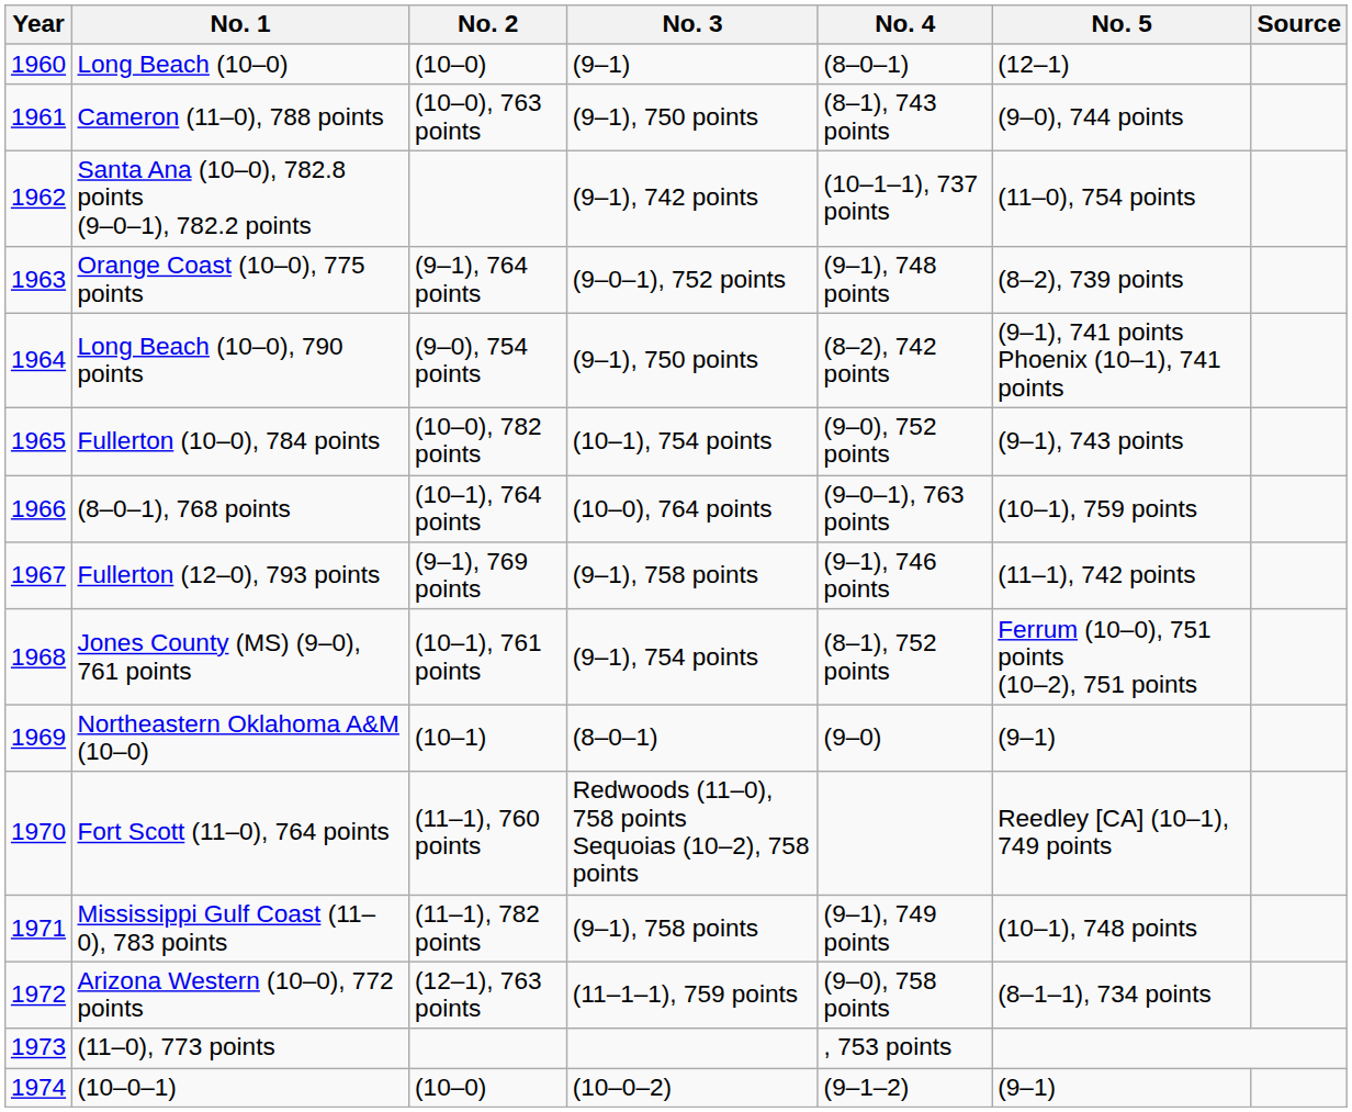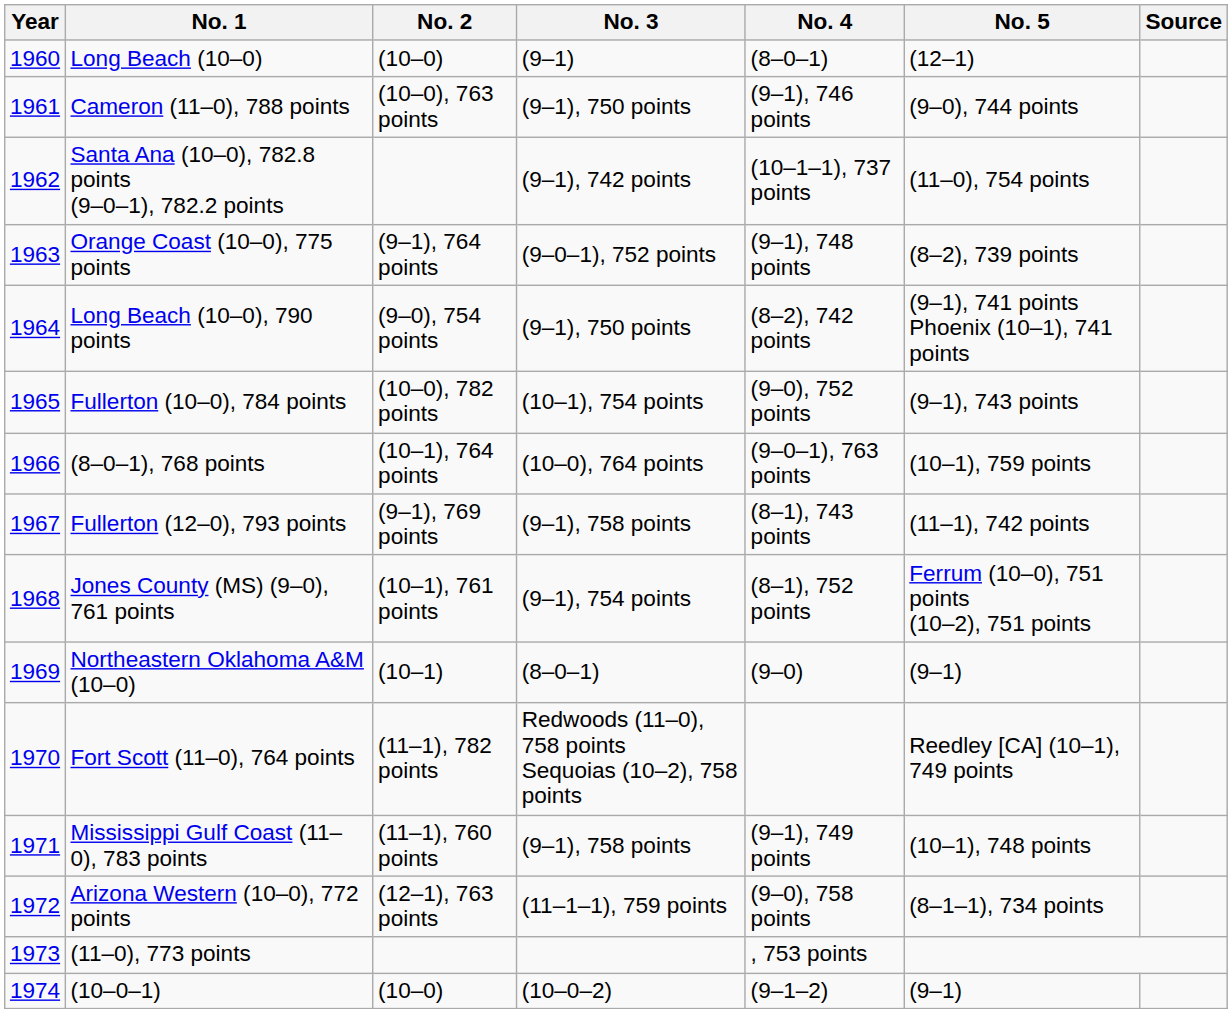Cameron (11–0), 788 points | No. 4: (8–1), 743 points -> (9–1), 746 points
Fullerton (12–0), 793 points | No. 4: (9–1), 746 points -> (8–1), 743 points
Fort Scott (11–0), 764 points | No. 2: (11–1), 760 points -> (11–1), 782 points
Mississippi Gulf Coast (11–0), 783 points | No. 2: (11–1), 782 points -> (11–1), 760 points
